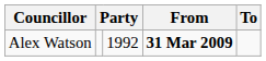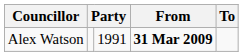Alex Watson | column 3: 1992 -> 1991
